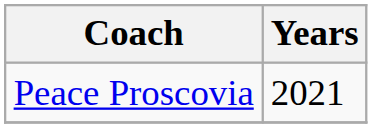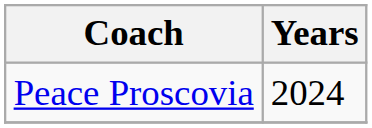Peace Proscovia | Years: 2021 -> 2024
